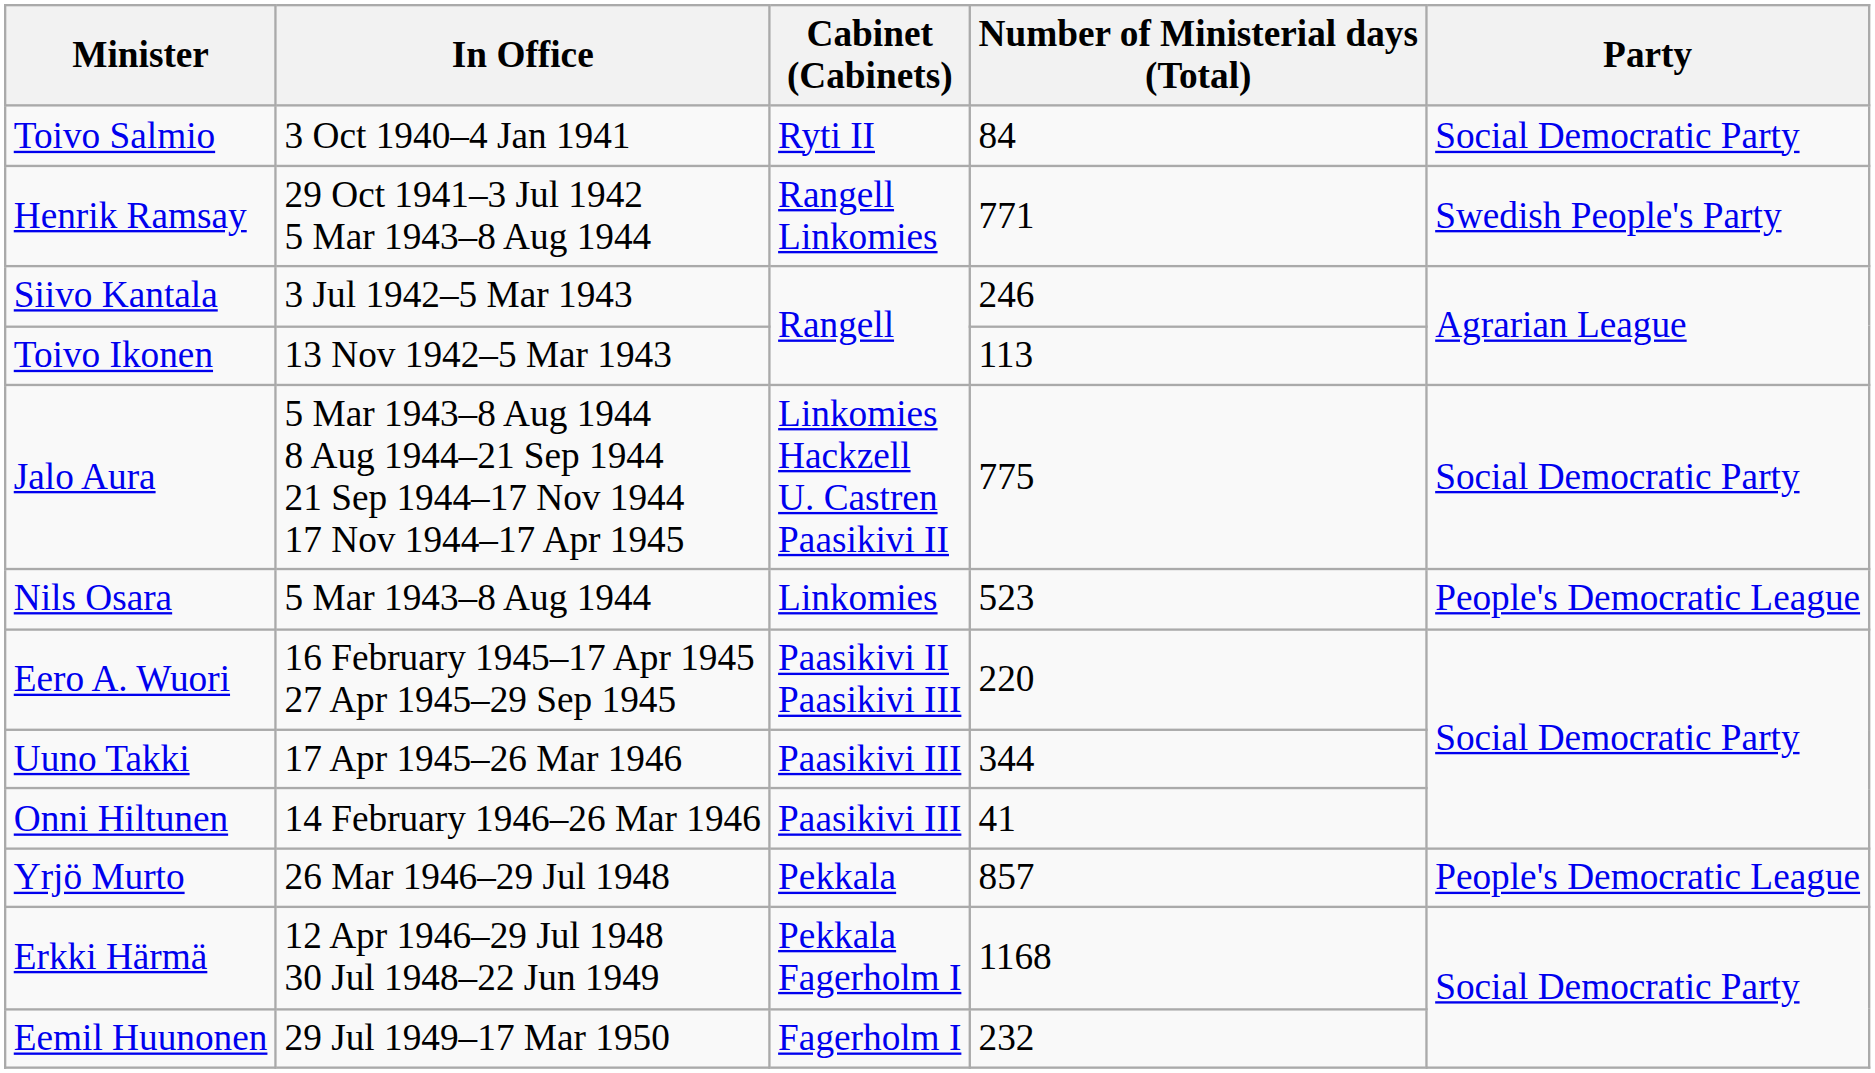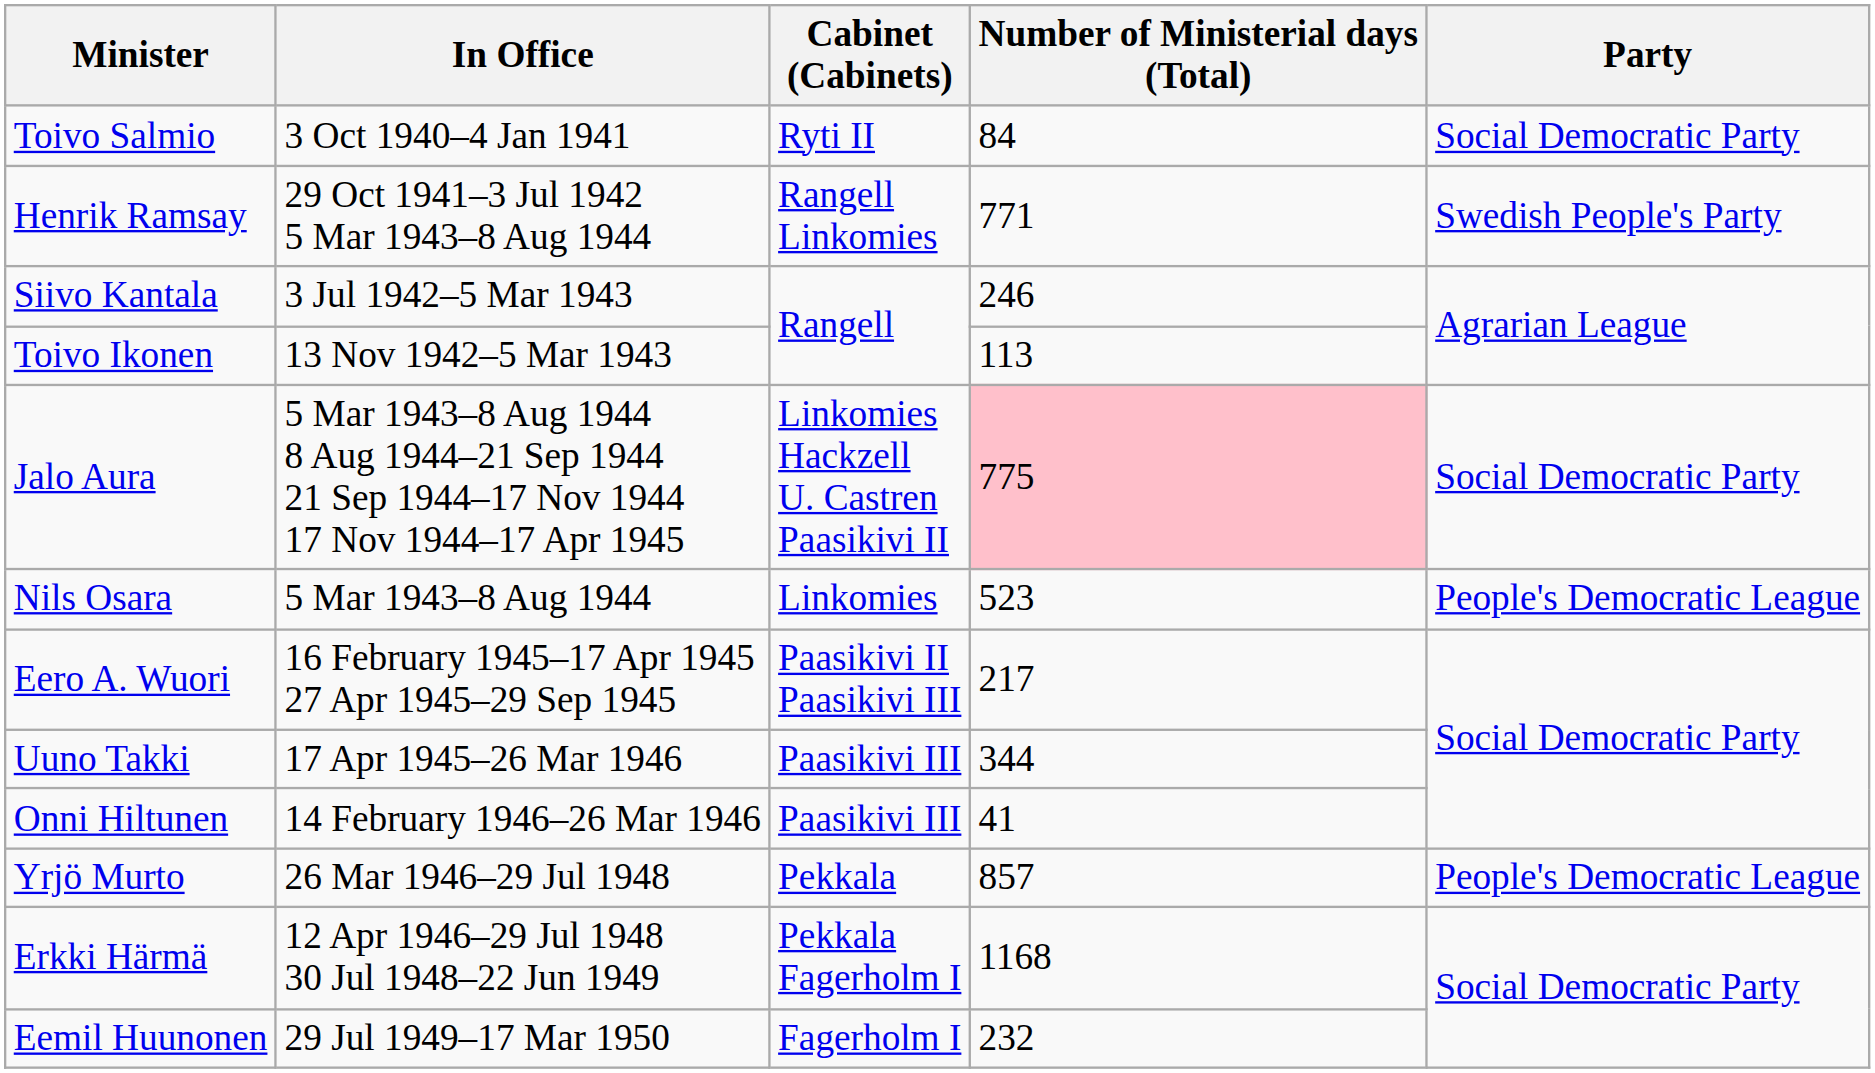Jalo Aura | Number of Ministerial days (Total): no background -> pink background
Eero A. Wuori | Number of Ministerial days (Total): 220 -> 217
